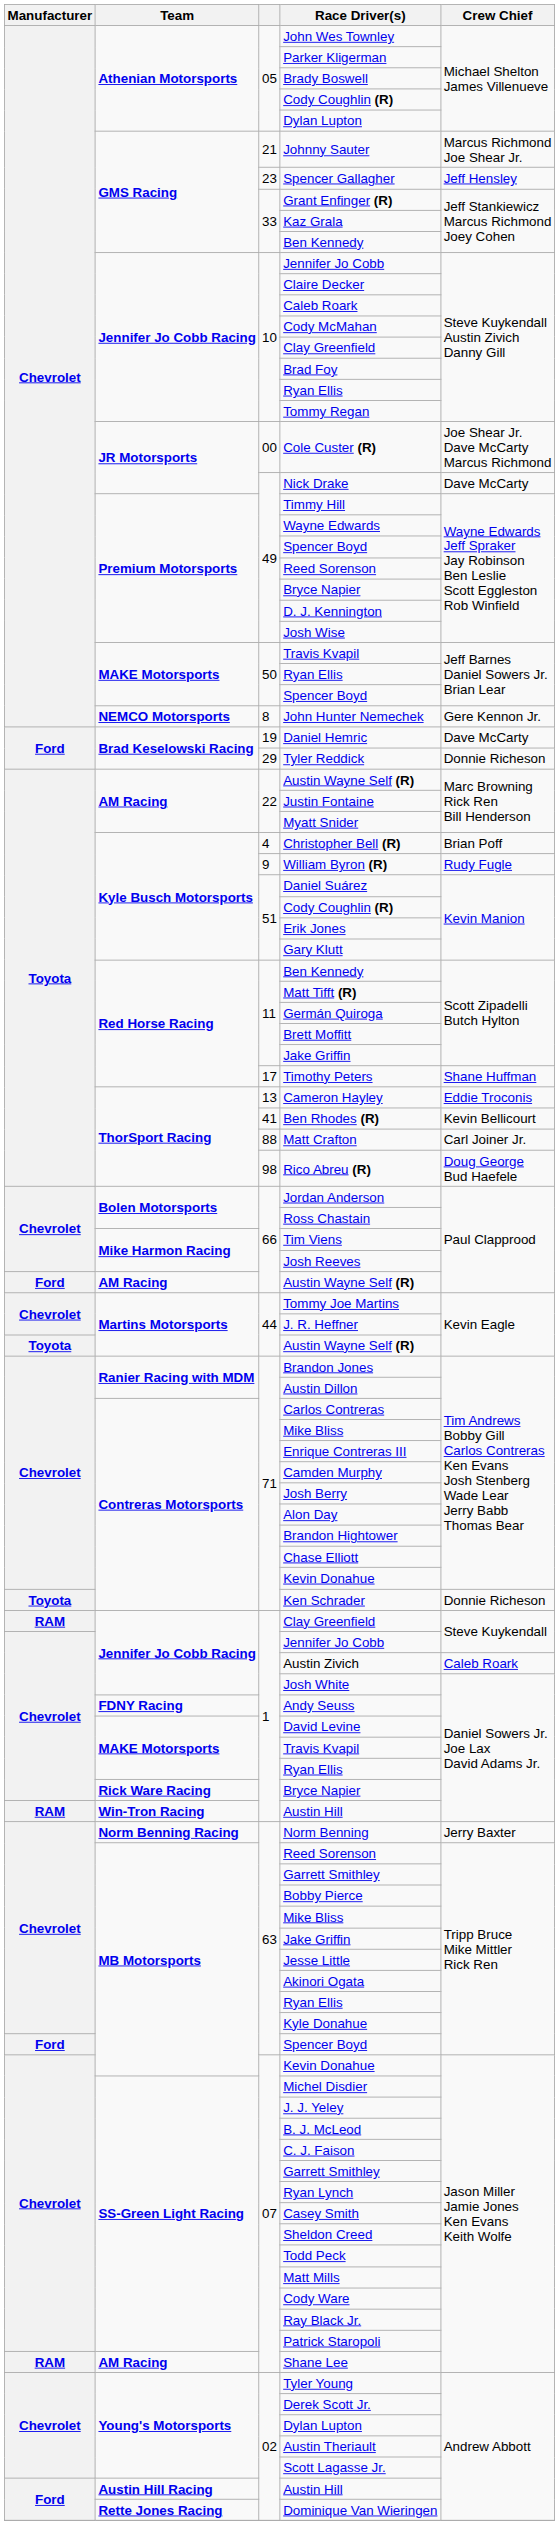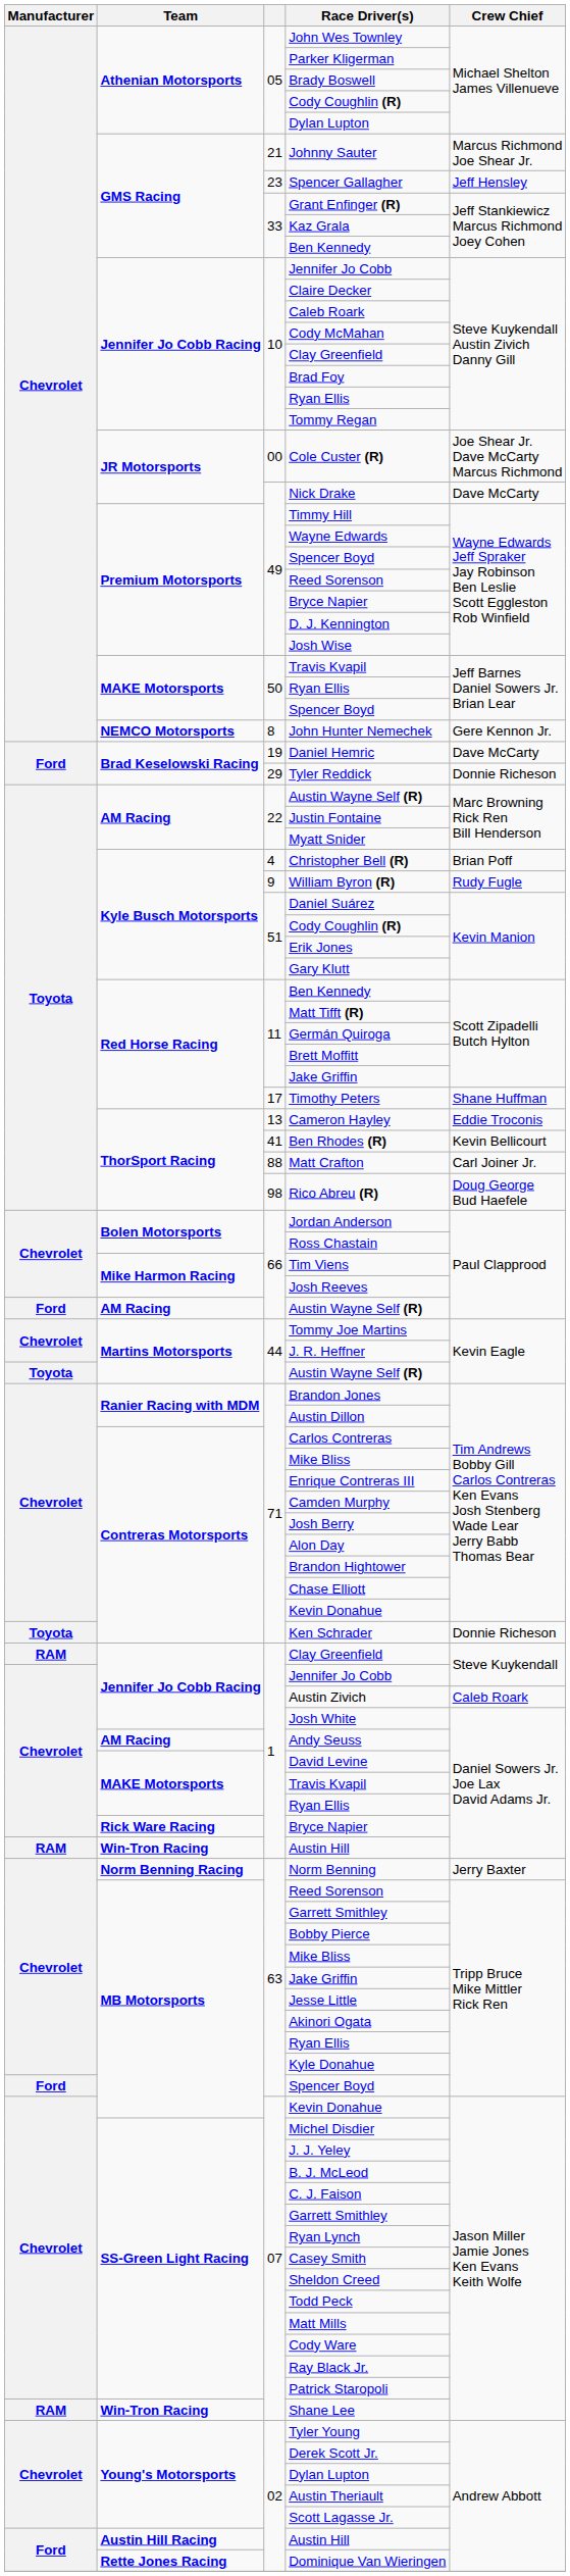Andy Seuss | Team: FDNY Racing -> AM Racing
Shane Lee | Team: AM Racing -> Win-Tron Racing
